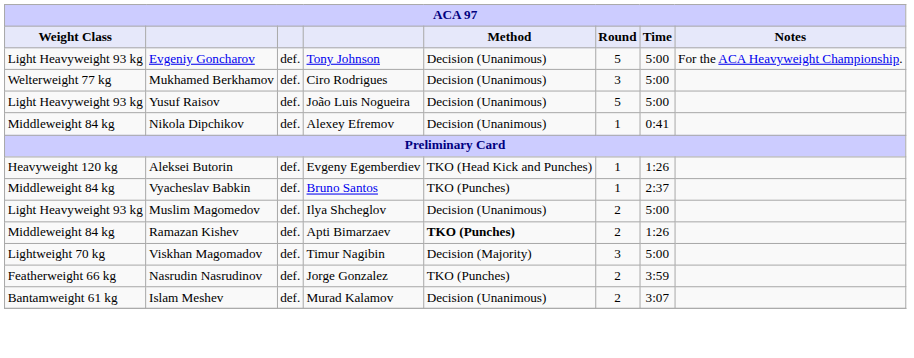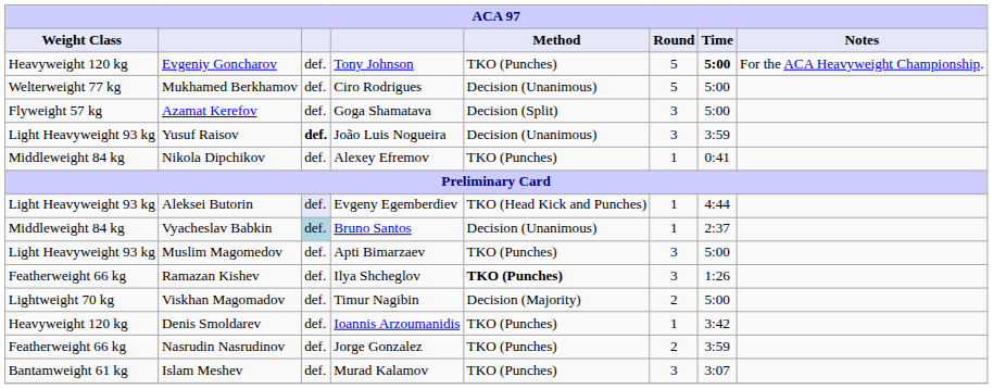Evgeniy Goncharov | Weight Class: Light Heavyweight 93 kg -> Heavyweight 120 kg
Evgeniy Goncharov | Method: Decision (Unanimous) -> TKO (Punches)
Evgeniy Goncharov | Time: normal -> bold
Mukhamed Berkhamov | Round: 3 -> 5
+ row: Flyweight 57 kg | Azamat Kerefov | def. | Goga Shamatava | Decision (Split) | 3 | 5:00
Yusuf Raisov | column 3: normal -> bold
Yusuf Raisov | Round: 5 -> 3
Yusuf Raisov | Time: 5:00 -> 3:59
Nikola Dipchikov | Method: Decision (Unanimous) -> TKO (Punches)
Aleksei Butorin | Weight Class: Heavyweight 120 kg -> Light Heavyweight 93 kg
Aleksei Butorin | column 3: no background -> lavender background
Aleksei Butorin | Time: 1:26 -> 4:44
Vyacheslav Babkin | column 3: no background -> lightblue background
Vyacheslav Babkin | Method: TKO (Punches) -> Decision (Unanimous)
Muslim Magomedov | column 4: Ilya Shcheglov -> Apti Bimarzaev
Muslim Magomedov | Method: Decision (Unanimous) -> TKO (Punches)
Muslim Magomedov | Round: 2 -> 3
Ramazan Kishev | Weight Class: Middleweight 84 kg -> Featherweight 66 kg
Ramazan Kishev | column 4: Apti Bimarzaev -> Ilya Shcheglov
Ramazan Kishev | Round: 2 -> 3
Viskhan Magomadov | Round: 3 -> 2
+ row: Heavyweight 120 kg | Denis Smoldarev | def. | Ioannis Arzoumanidis | TKO (Punches) | 1 | 3:42
Islam Meshev | Method: Decision (Unanimous) -> TKO (Punches)
Islam Meshev | Round: 2 -> 3
